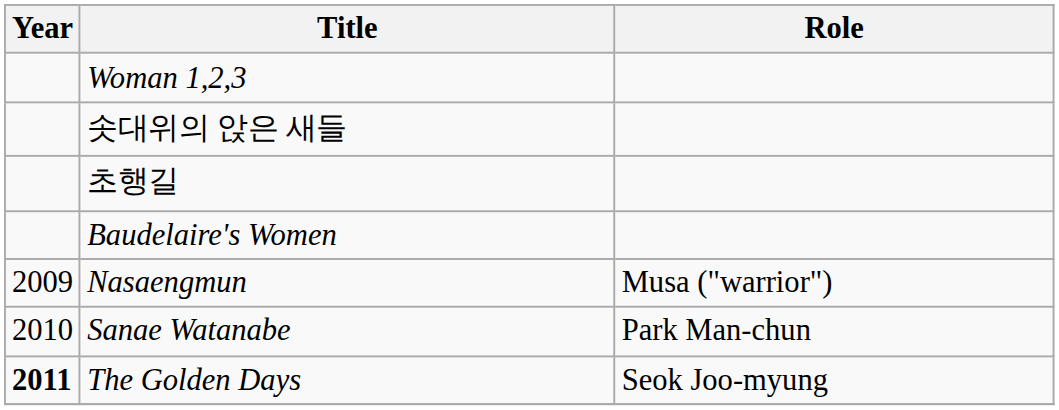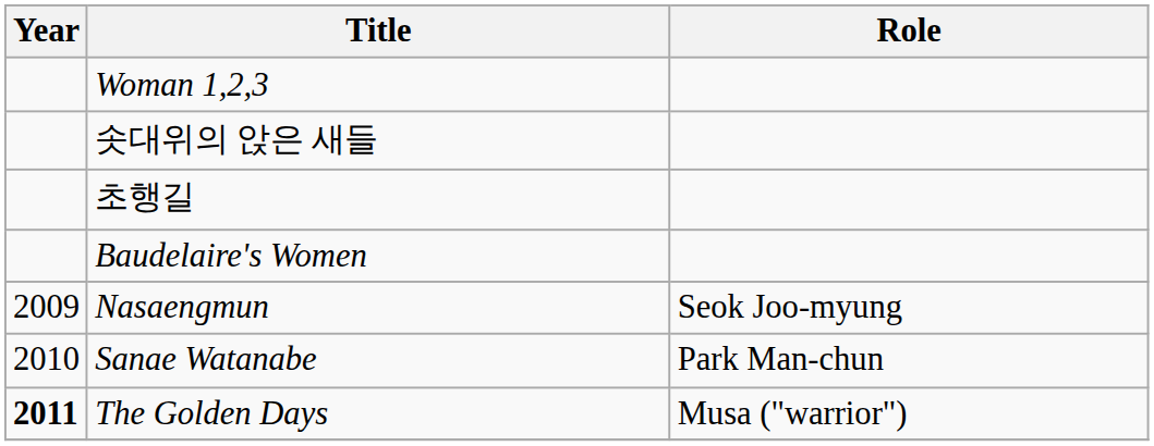Nasaengmun | Role: Musa ("warrior") -> Seok Joo-myung
The Golden Days | Role: Seok Joo-myung -> Musa ("warrior")
